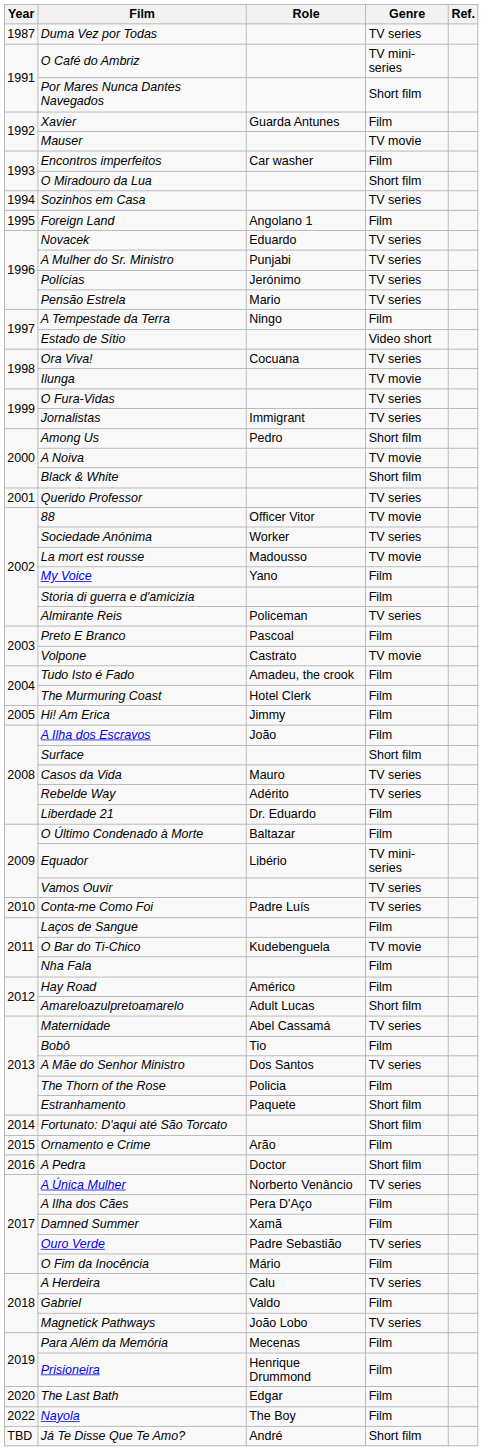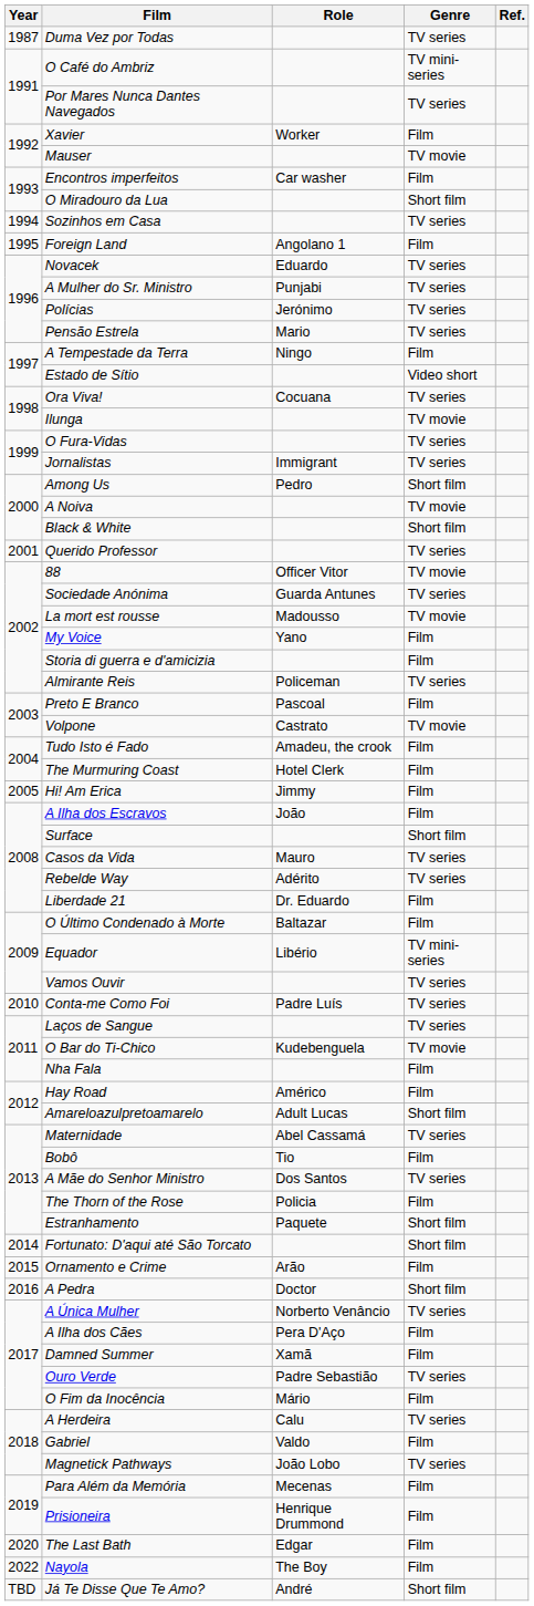Por Mares Nunca Dantes Navegados | Genre: Short film -> TV series
Xavier | Role: Guarda Antunes -> Worker
Sociedade Anónima | Role: Worker -> Guarda Antunes
Laços de Sangue | Genre: Film -> TV series
